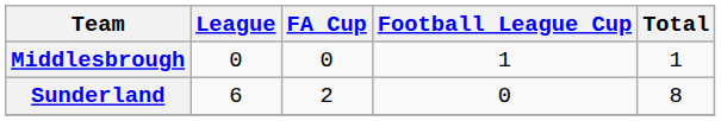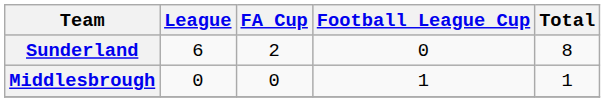rows swapped: Sunderland <-> Middlesbrough
